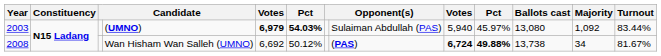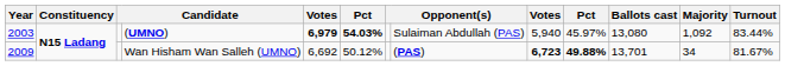Wan Hisham Wan Salleh (UMNO) | Year: 2008 -> 2009
Wan Hisham Wan Salleh (UMNO) | column 9: 6,724 -> 6,723
Wan Hisham Wan Salleh (UMNO) | Ballots cast: 13,738 -> 13,701
